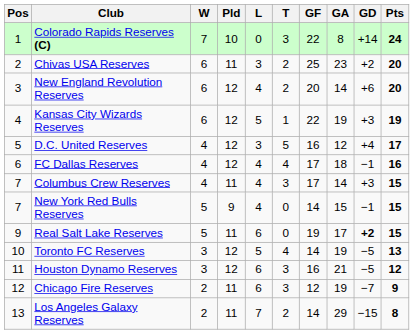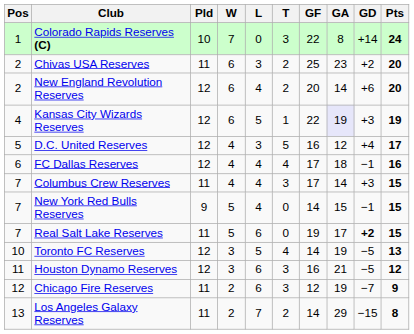columns swapped: Pld <-> W
New England Revolution Reserves | Pos: 3 -> 2
Kansas City Wizards Reserves | GA: no background -> lavender background
Real Salt Lake Reserves | Pos: 9 -> 7
